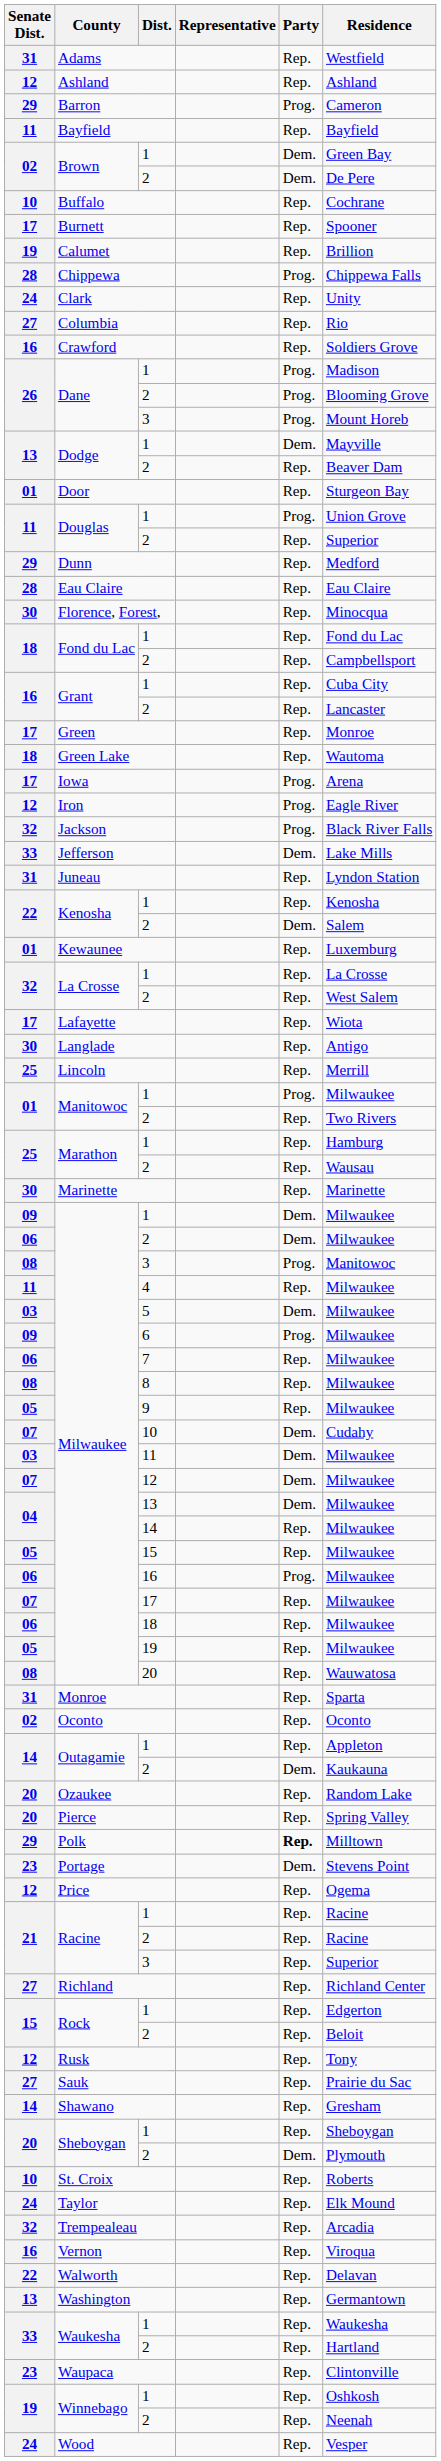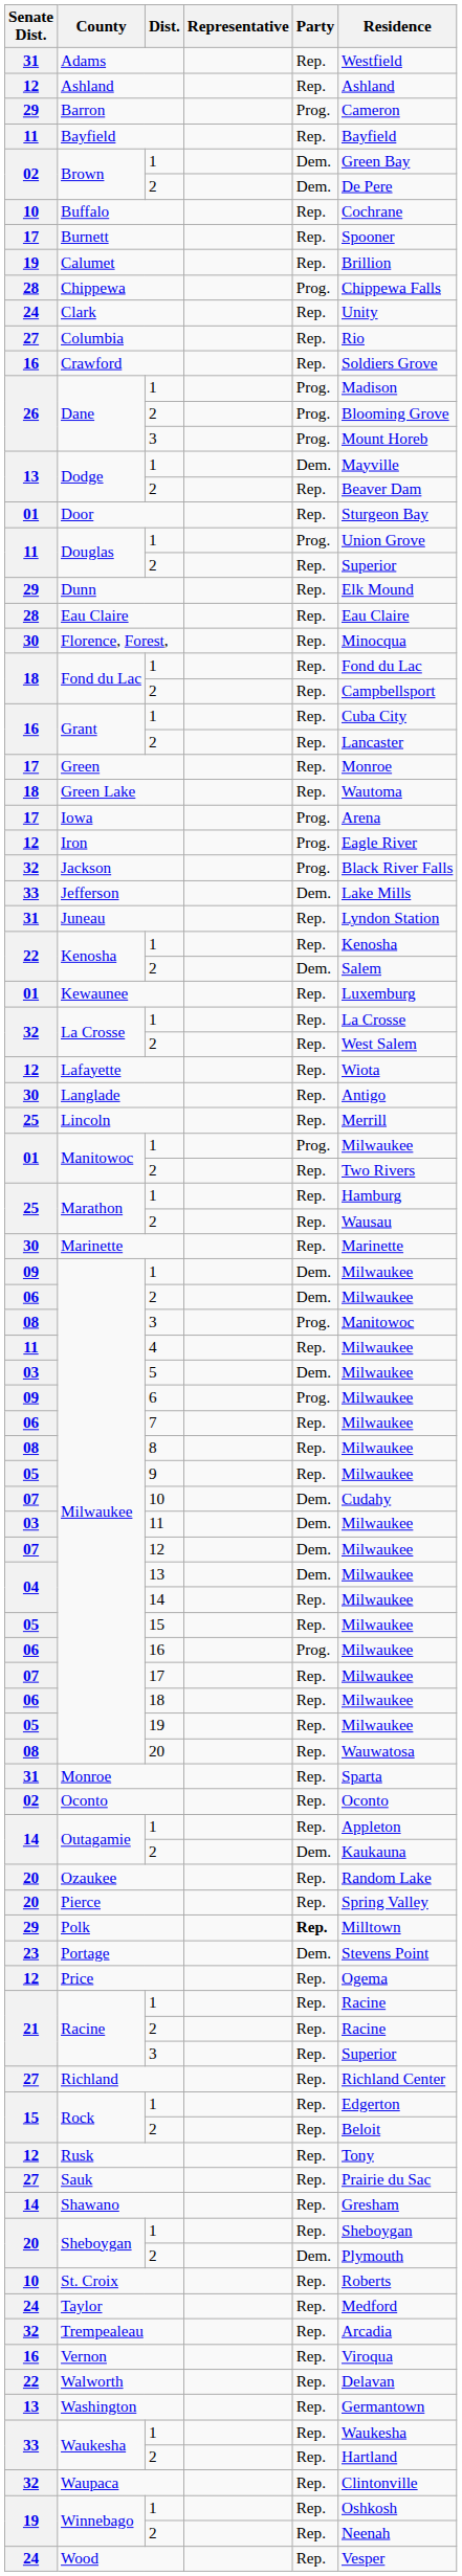Dunn | Residence: Medford -> Elk Mound
Lafayette | Senate Dist.: 17 -> 12
Taylor | Residence: Elk Mound -> Medford
Waupaca | Senate Dist.: 23 -> 32
